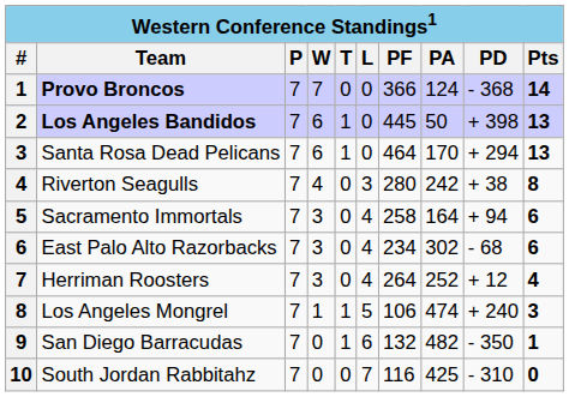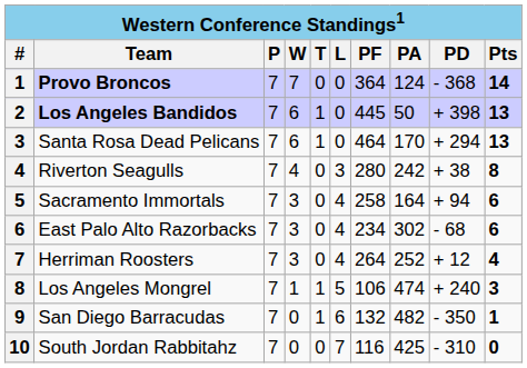Provo Broncos | PF: 366 -> 364
